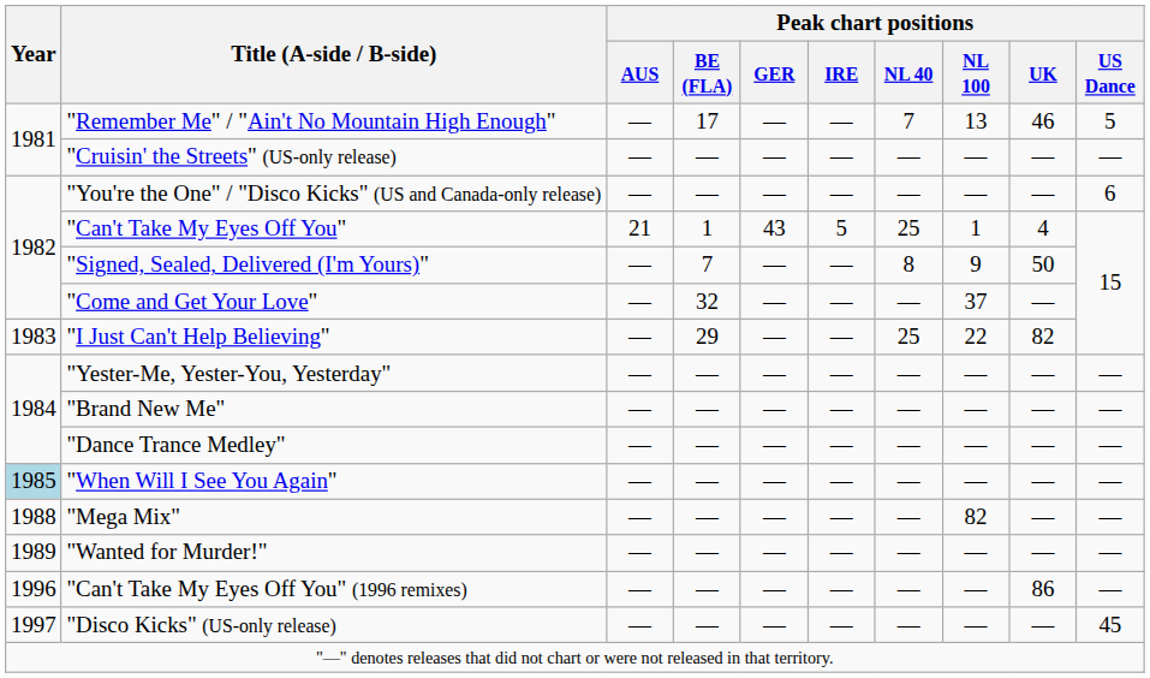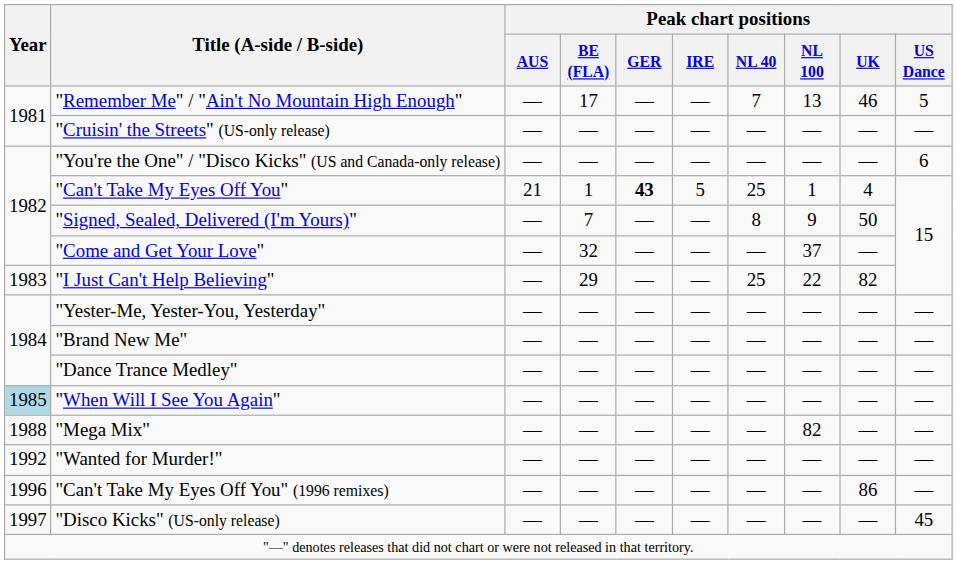"Can't Take My Eyes Off You" | Peak chart positions / GER: normal -> bold
"Wanted for Murder!" | Year: 1989 -> 1992
